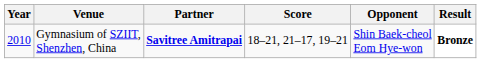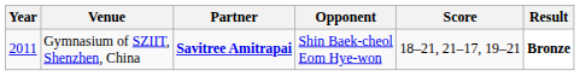columns swapped: Opponent <-> Score
Gymnasium of SZIIT, Shenzhen, China | Year: 2010 -> 2011
